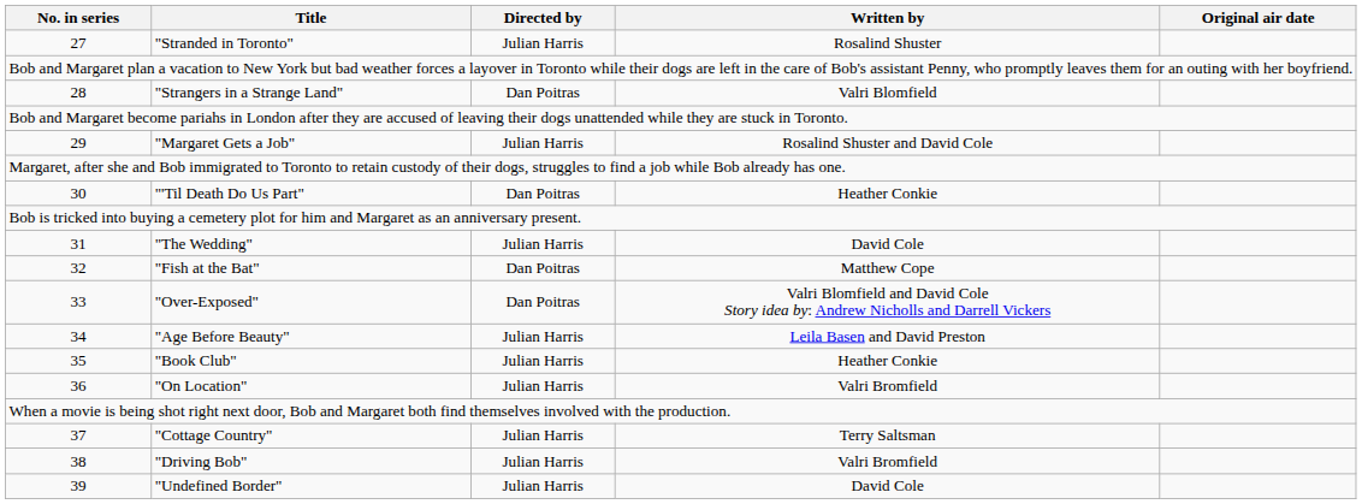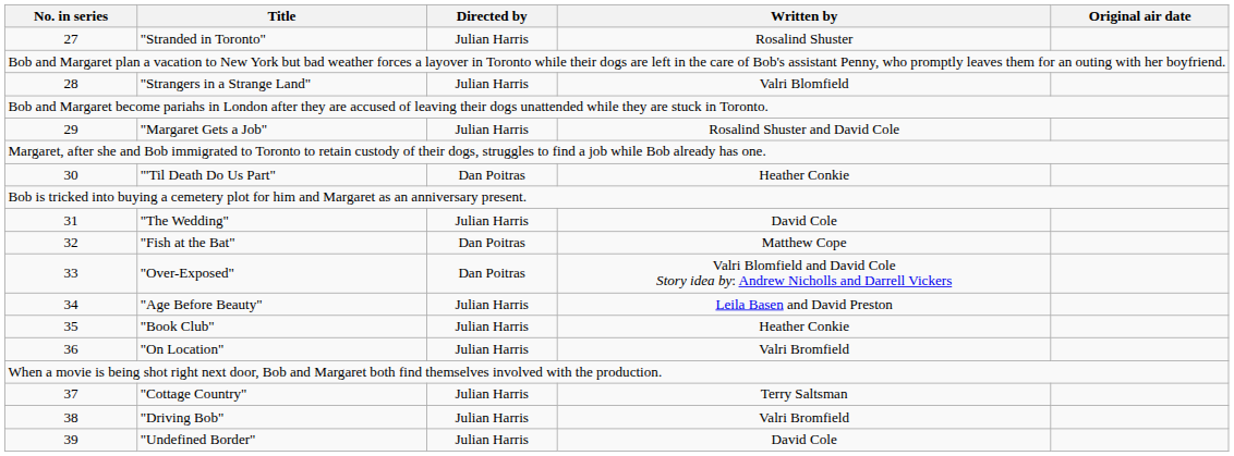"Strangers in a Strange Land" | Directed by: Dan Poitras -> Julian Harris
